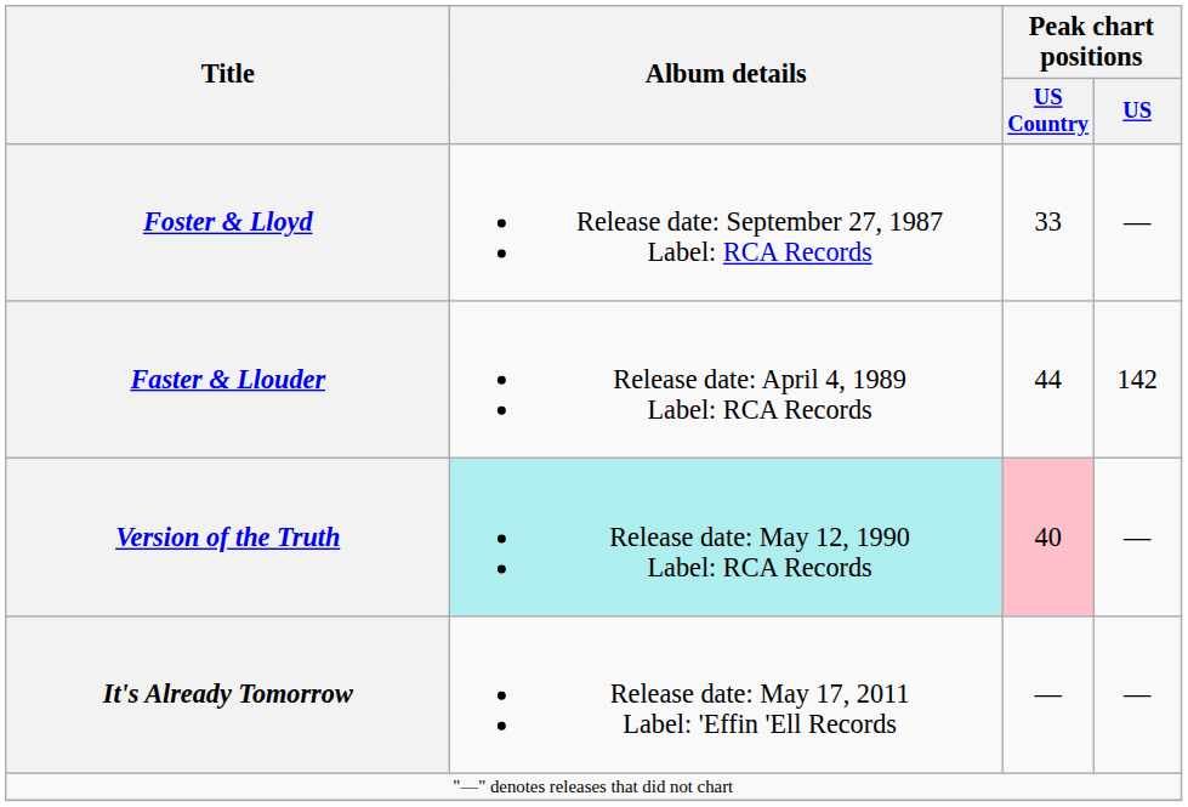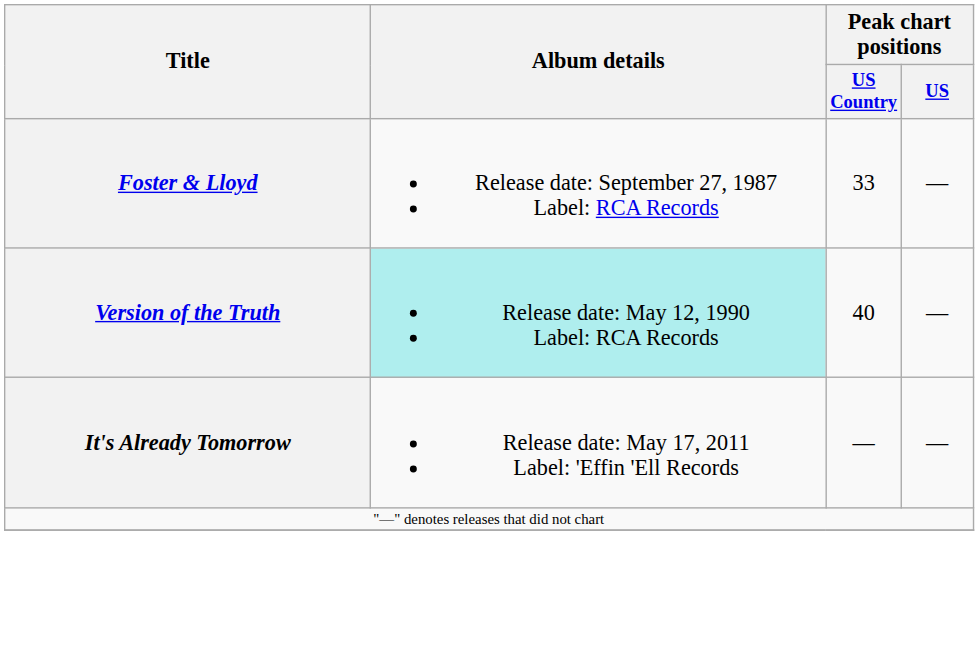- row: Faster & Llouder | Release date: April 4, 1989 Label: RCA Records | 44 | 142
Version of the Truth | Peak chart positions / US Country: pink background -> no background
